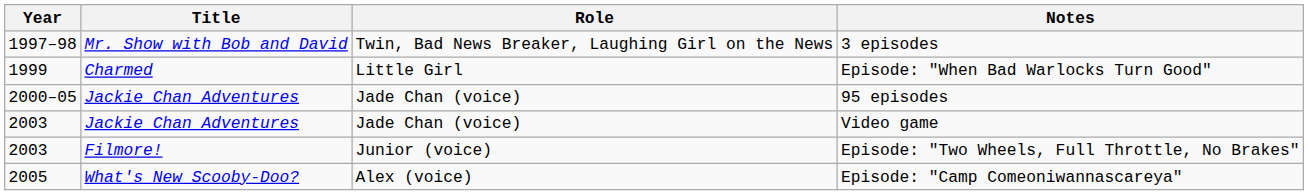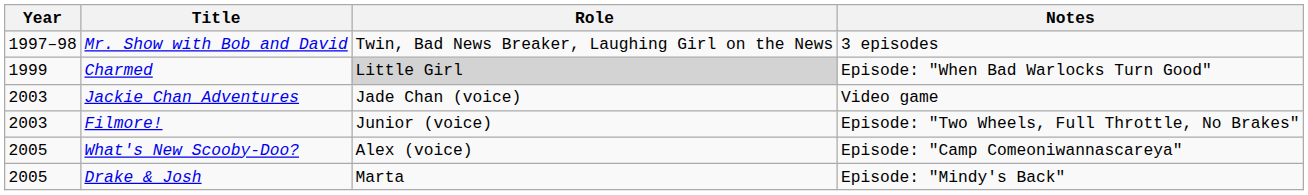Episode: "When Bad Warlocks Turn Good" | Role: no background -> lightgrey background
- row: 2000–05 | Jackie Chan Adventures | Jade Chan (voice) | 95 episodes
+ row: 2005 | Drake & Josh | Marta | Episode: "Mindy's Back"
